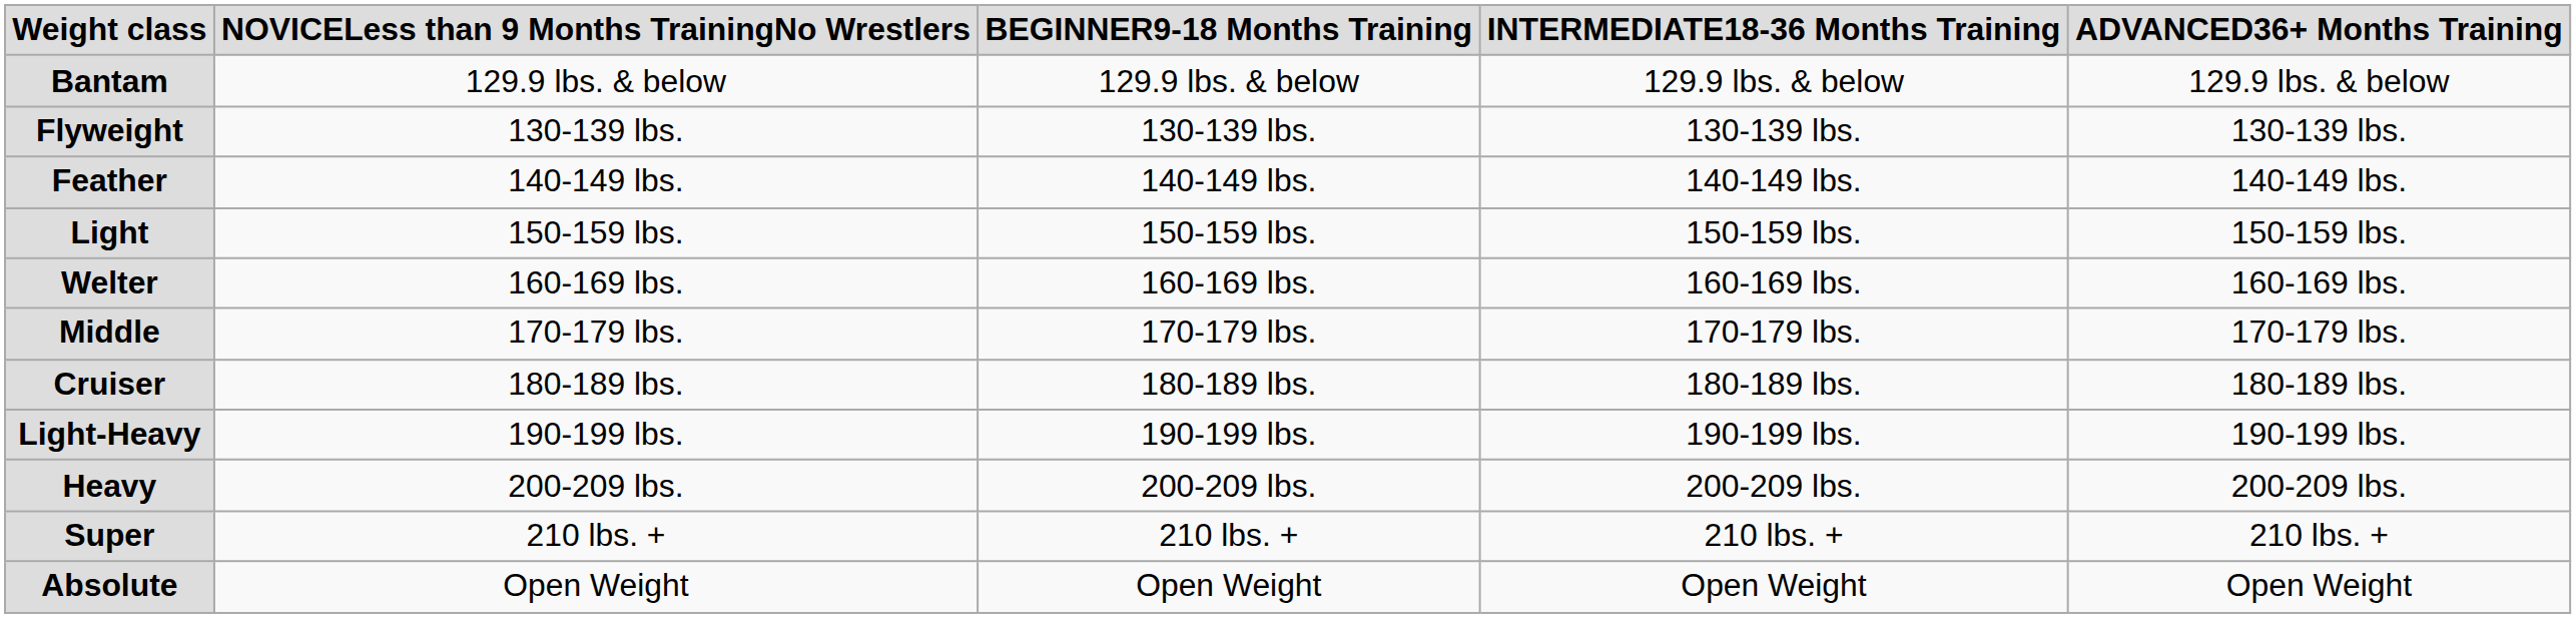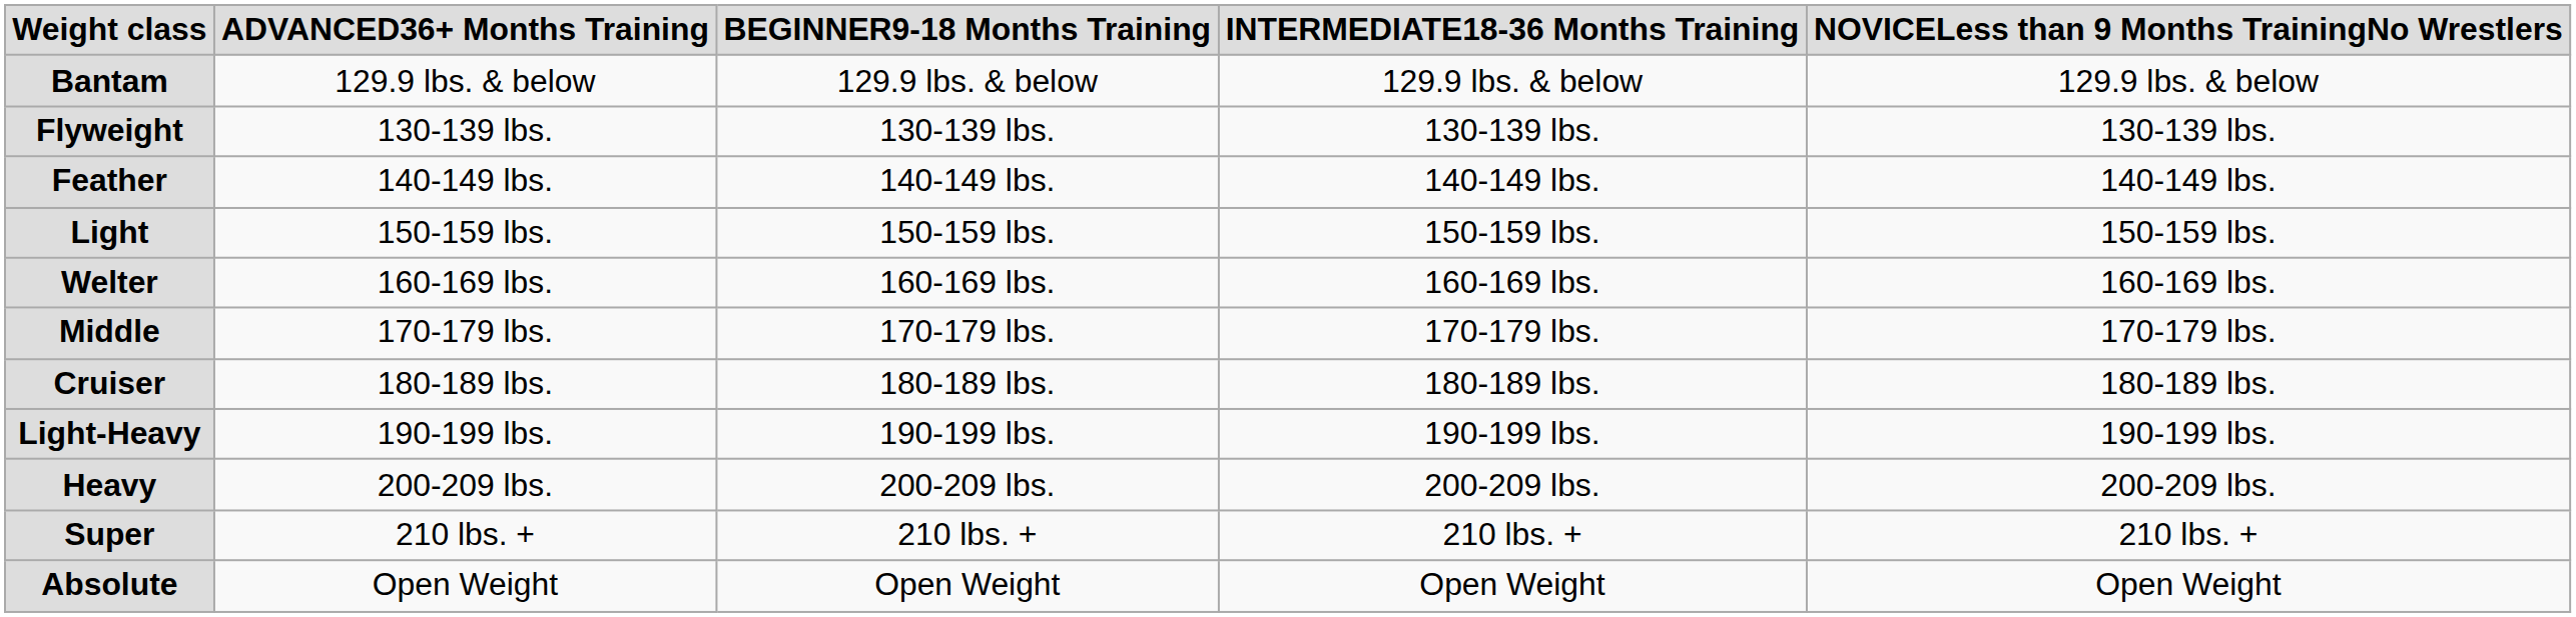columns swapped: NOVICELess than 9 Months TrainingNo Wrestlers <-> ADVANCED36+ Months Training
